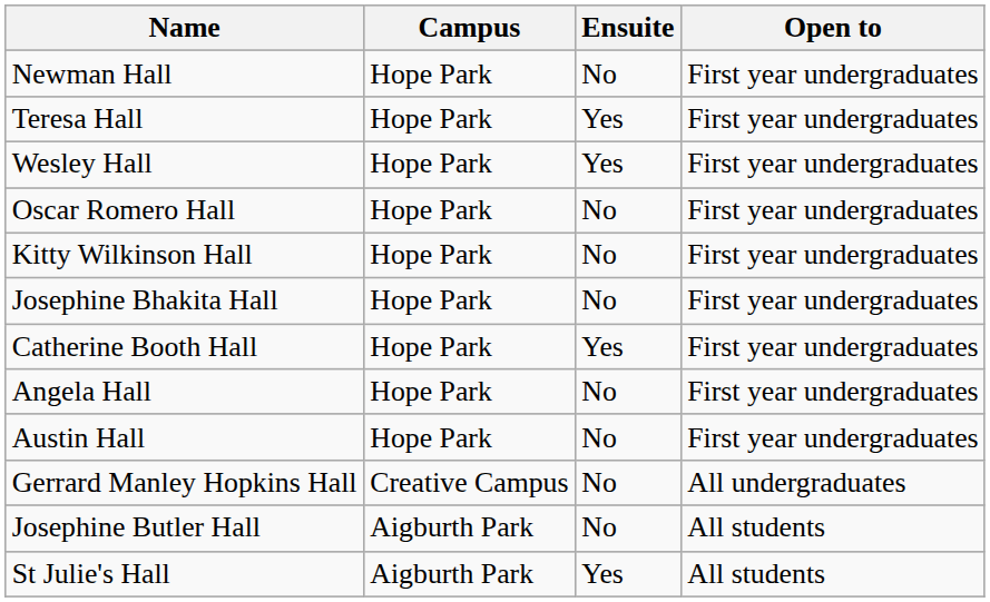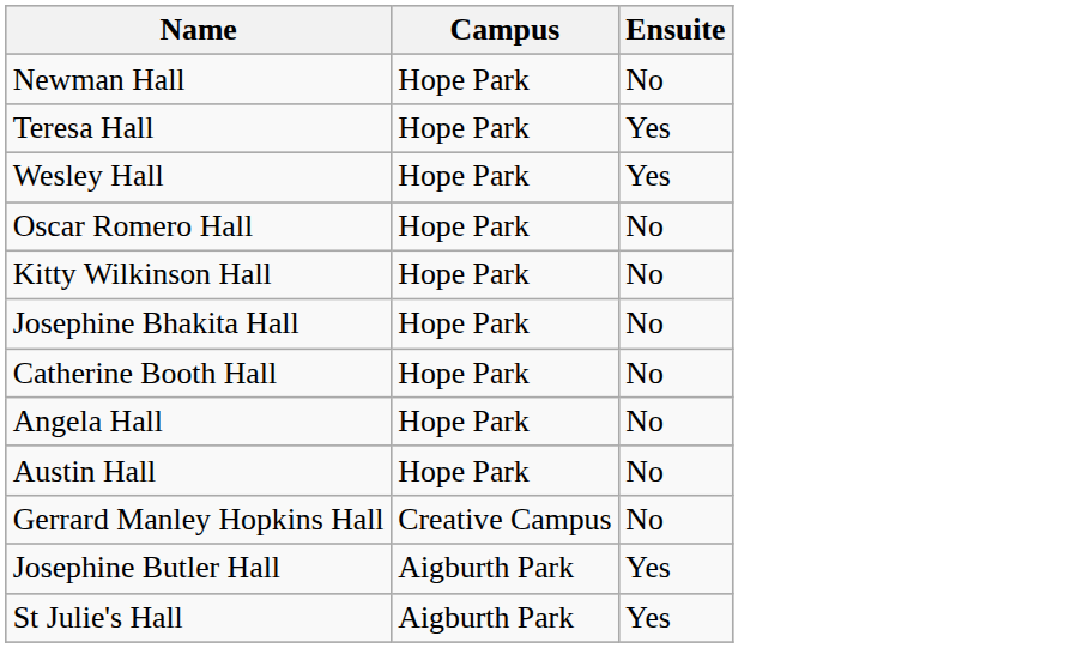- column: Open to | First year undergraduates | First year undergraduates | First year undergraduates | First year undergraduates | First year undergraduates | First year undergraduates | First year undergraduates | First year undergraduates | First year undergraduates | All undergraduates | All students | All students
Catherine Booth Hall | Ensuite: Yes -> No
Josephine Butler Hall | Ensuite: No -> Yes
